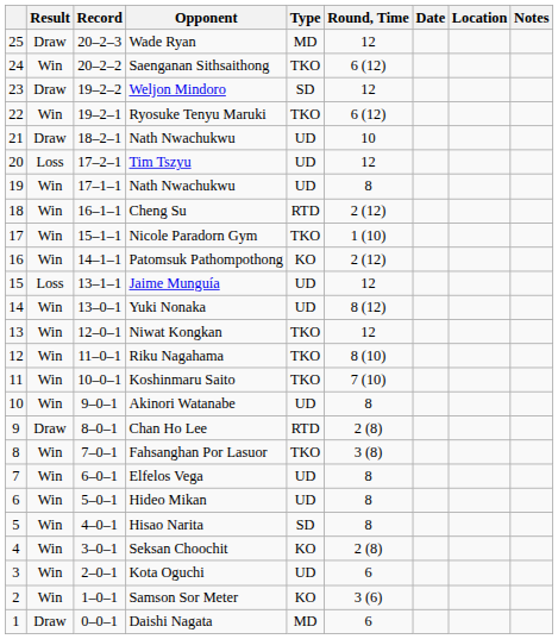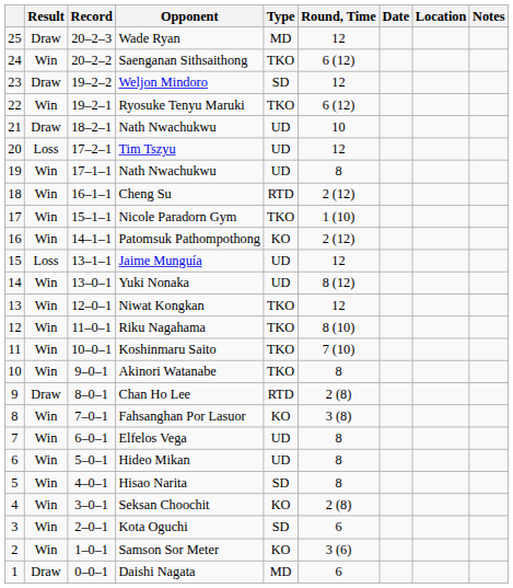Akinori Watanabe | Type: UD -> TKO
Fahsanghan Por Lasuor | Type: TKO -> KO
Kota Oguchi | Type: UD -> SD
